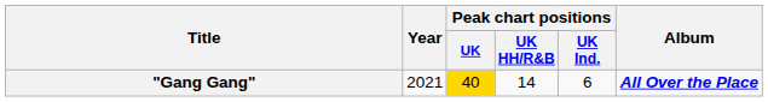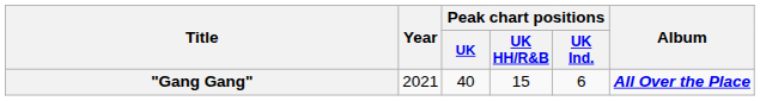"Gang Gang" | Peak chart positions / UK: gold background -> no background
"Gang Gang" | Peak chart positions / UK HH/R&B: 14 -> 15
